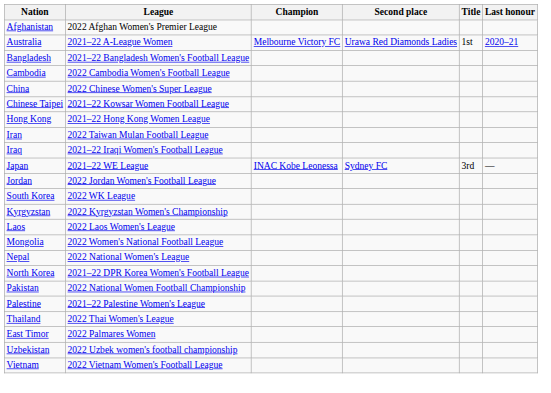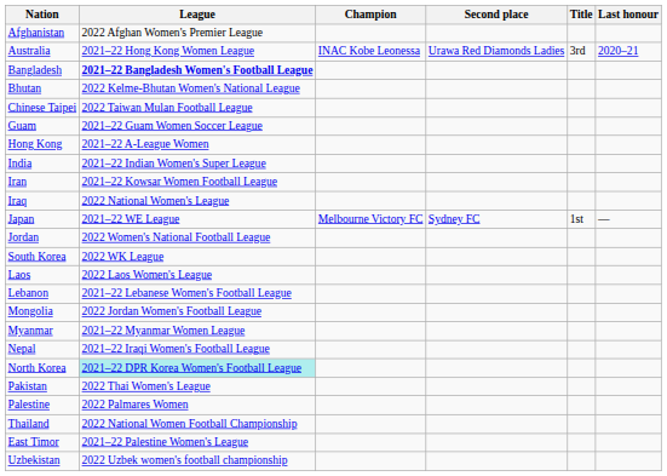Australia | League: 2021–22 A-League Women -> 2021–22 Hong Kong Women League
Australia | Champion: Melbourne Victory FC -> INAC Kobe Leonessa
Australia | Title: 1st -> 3rd
Bangladesh | League: normal -> bold
+ row: Bhutan | 2022 Kelme-Bhutan Women's National League
- row: Cambodia | 2022 Cambodia Women's Football League
- row: China | 2022 Chinese Women's Super League
Chinese Taipei | League: 2021–22 Kowsar Women Football League -> 2022 Taiwan Mulan Football League
+ row: Guam | 2021–22 Guam Women Soccer League
Hong Kong | League: 2021–22 Hong Kong Women League -> 2021–22 A-League Women
+ row: India | 2021–22 Indian Women's Super League
Iran | League: 2022 Taiwan Mulan Football League -> 2021–22 Kowsar Women Football League
Iraq | League: 2021–22 Iraqi Women's Football League -> 2022 National Women's League
Japan | Champion: INAC Kobe Leonessa -> Melbourne Victory FC
Japan | Title: 3rd -> 1st
Jordan | League: 2022 Jordan Women's Football League -> 2022 Women's National Football League
- row: Kyrgyzstan | 2022 Kyrgyzstan Women's Championship
+ row: Lebanon | 2021–22 Lebanese Women's Football League
Mongolia | League: 2022 Women's National Football League -> 2022 Jordan Women's Football League
+ row: Myanmar | 2021–22 Myanmar Women League
Nepal | League: 2022 National Women's League -> 2021–22 Iraqi Women's Football League
North Korea | League: no background -> paleturquoise background
Pakistan | League: 2022 National Women Football Championship -> 2022 Thai Women's League
Palestine | League: 2021–22 Palestine Women's League -> 2022 Palmares Women
Thailand | League: 2022 Thai Women's League -> 2022 National Women Football Championship
East Timor | League: 2022 Palmares Women -> 2021–22 Palestine Women's League
- row: Vietnam | 2022 Vietnam Women's Football League
